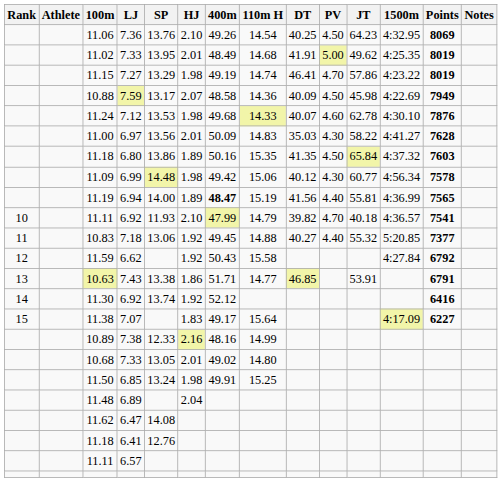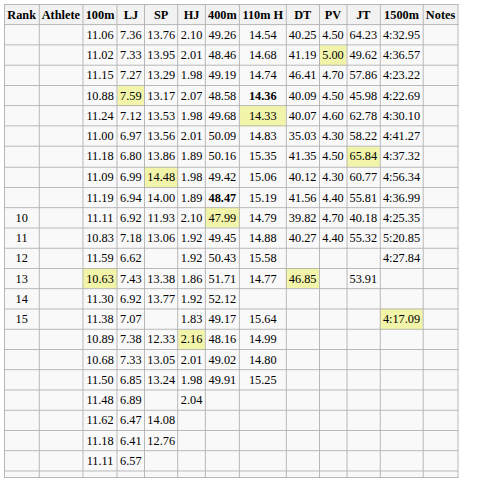- column: Points | 8069 | 8019 | 8019 | 7949 | 7876 | 7628 | 7603 | 7578 | 7565 | 7541 | 7377 | 6792 | 6791 | 6416 | 6227
11.02 | 400m: 48.49 -> 48.46
11.02 | DT: 41.91 -> 41.19
11.02 | 1500m: 4:25.35 -> 4:36.57
10.88 | 110m H: normal -> bold
11.11 / 6.92 | 1500m: 4:36.57 -> 4:25.35
11.30 | SP: 13.74 -> 13.77
